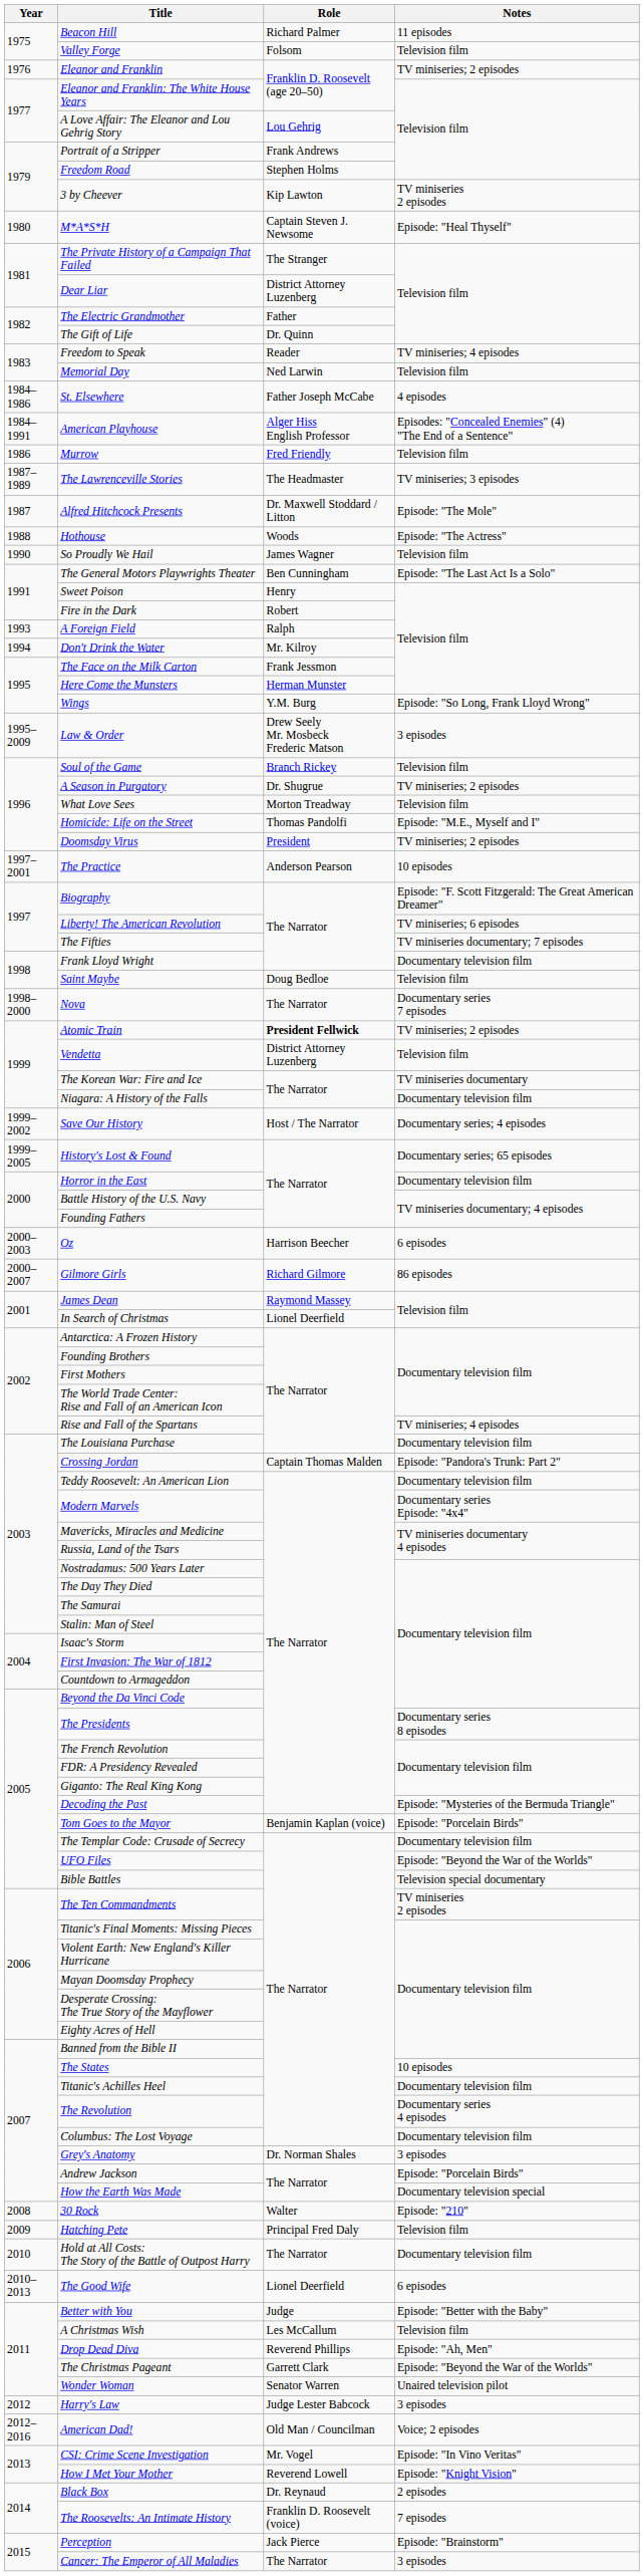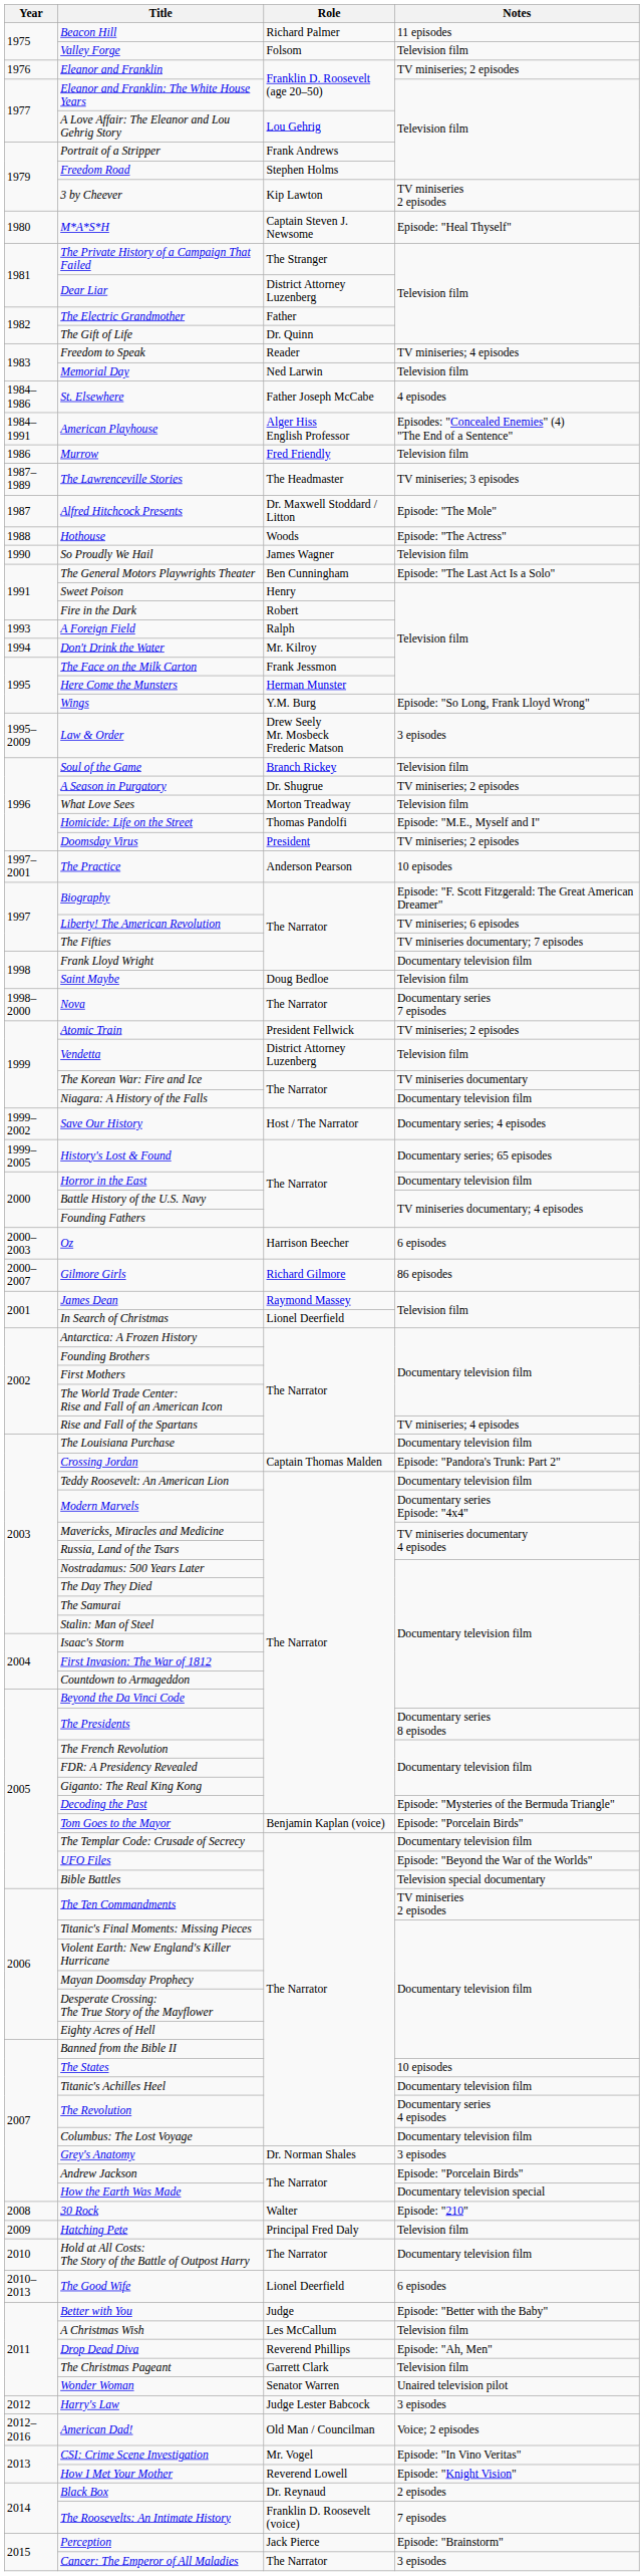Atomic Train | Role: bold -> normal
The Christmas Pageant | Notes: Episode: "Beyond the War of the Worlds" -> Television film
